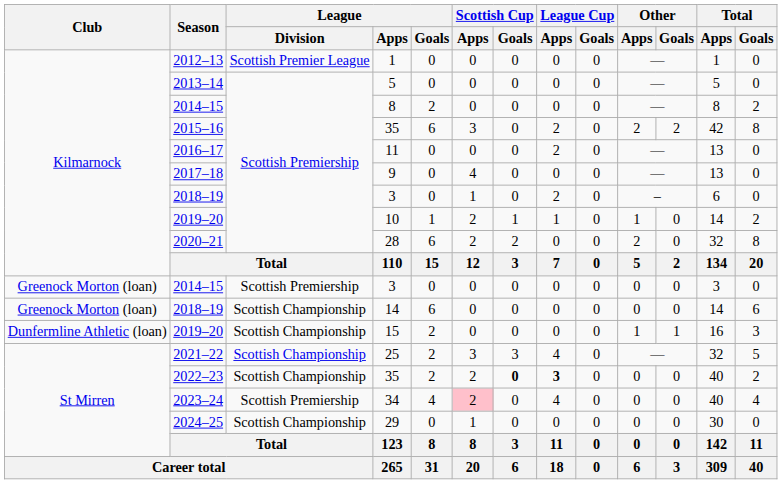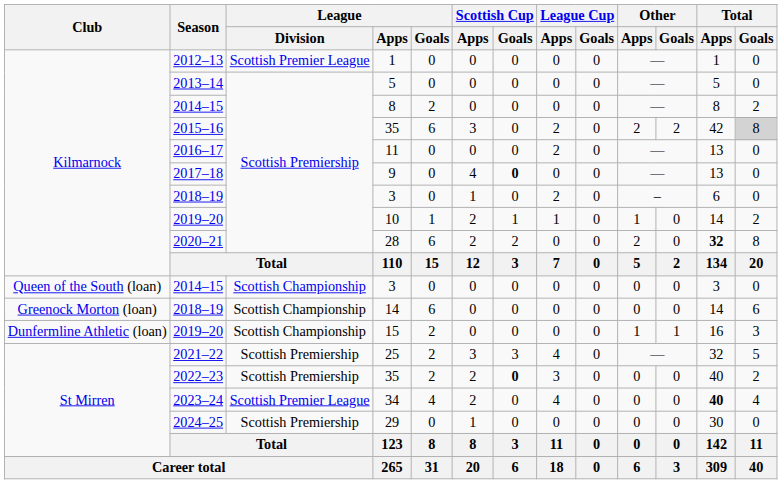2015–16 / 35 | Total / Goals: no background -> lightgrey background
9 | Scottish Cup / Goals: normal -> bold
28 | Total / Apps: normal -> bold
2014–15 / 3 | Club: Greenock Morton (loan) -> Queen of the South (loan)
2014–15 / 3 | League / Division: Scottish Premiership -> Scottish Championship
25 | League / Division: Scottish Championship -> Scottish Premiership
2022–23 / 35 | League / Division: Scottish Championship -> Scottish Premiership
2022–23 / 35 | League Cup / Apps: bold -> normal
34 | League / Division: Scottish Premiership -> Scottish Premier League
34 | Scottish Cup / Apps: pink background -> no background
34 | Total / Apps: normal -> bold
29 | League / Division: Scottish Championship -> Scottish Premiership
